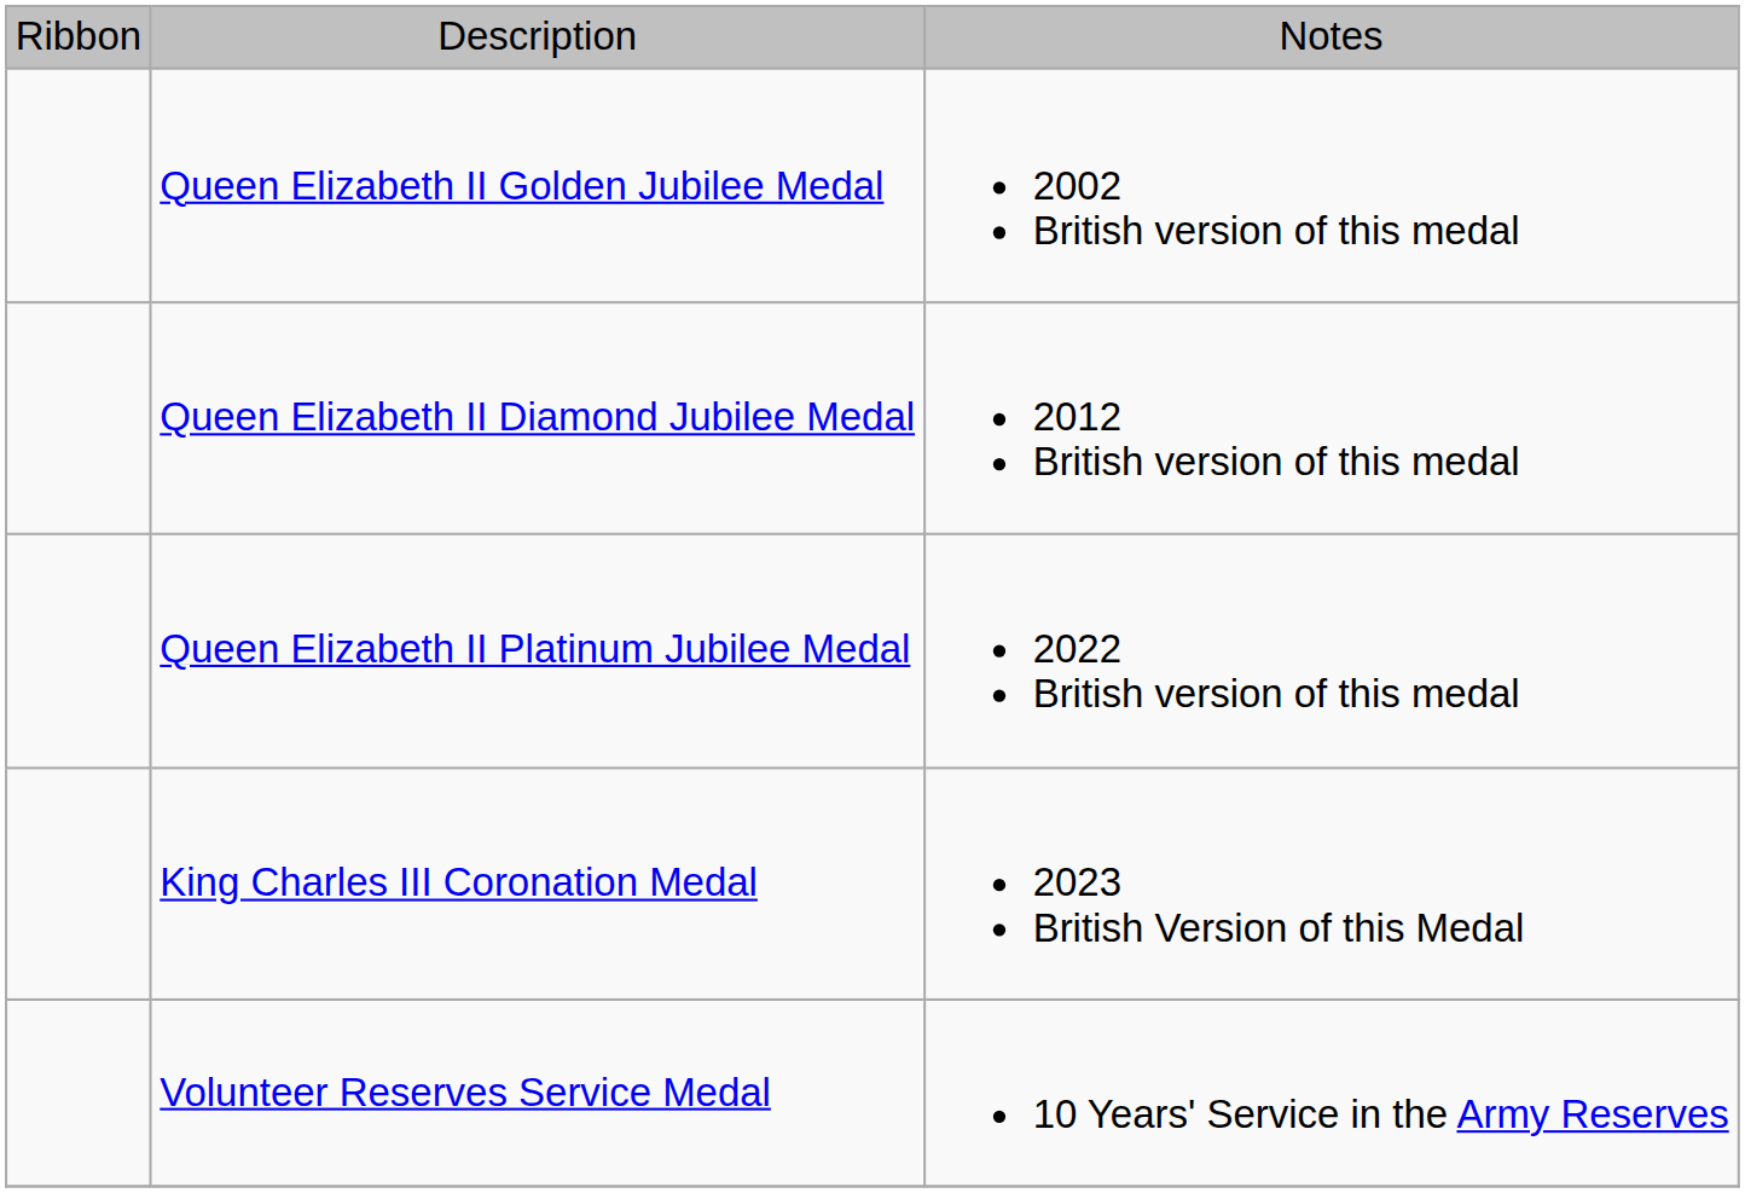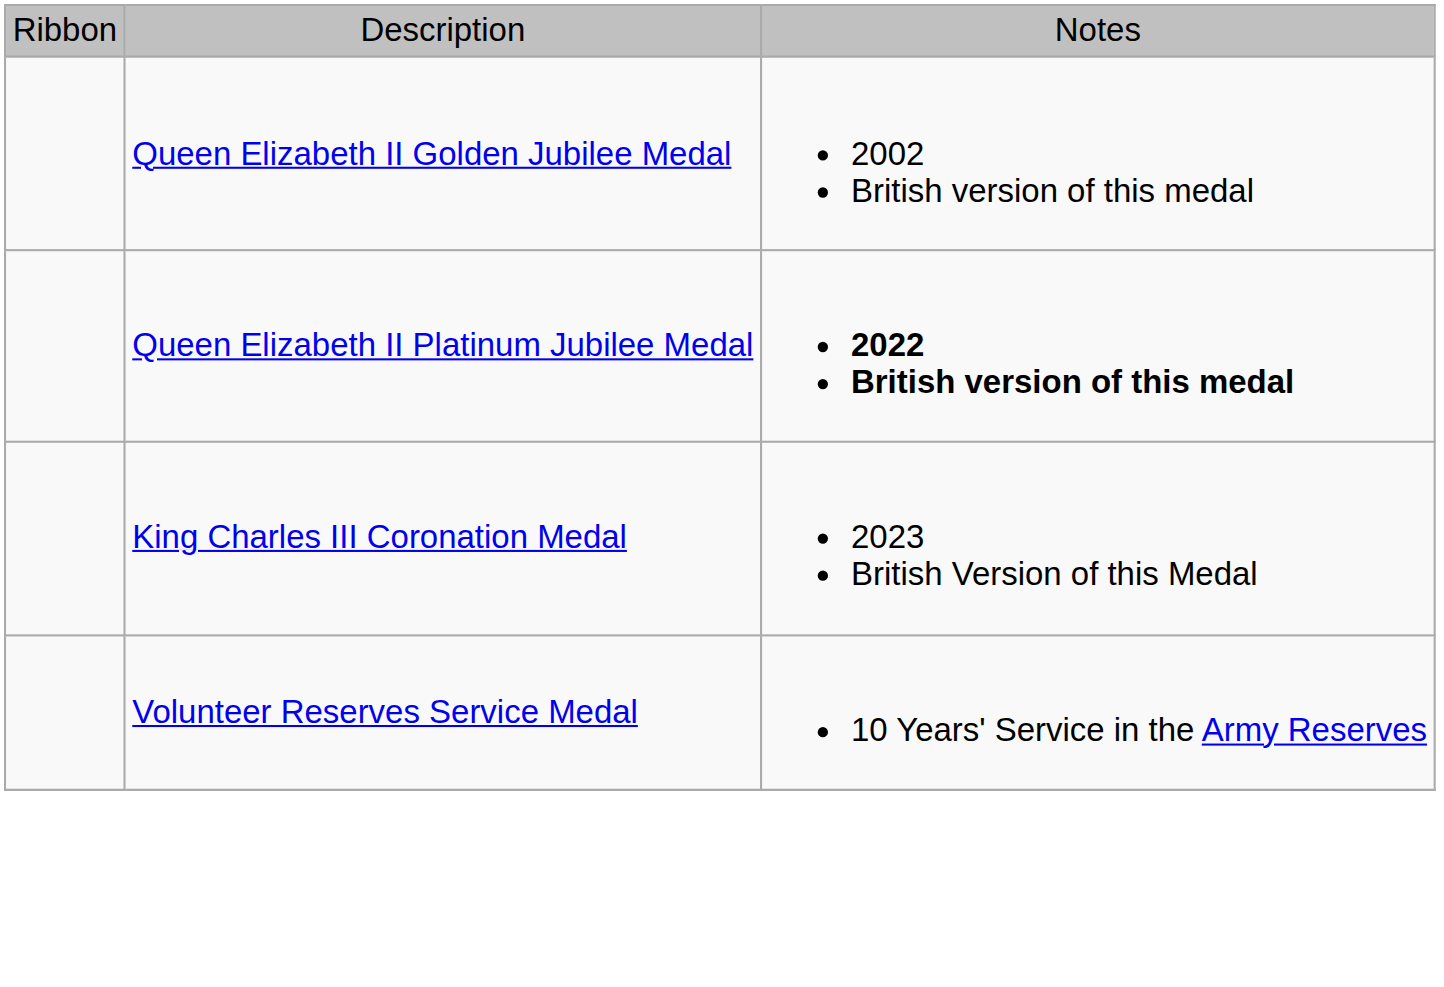- row: Queen Elizabeth II Diamond Jubilee Medal | 2012 British version of this medal
Queen Elizabeth II Platinum Jubilee Medal | column 3: normal -> bold
